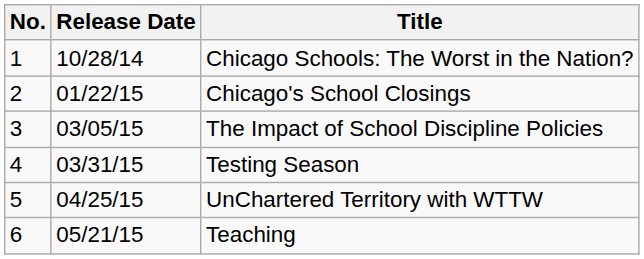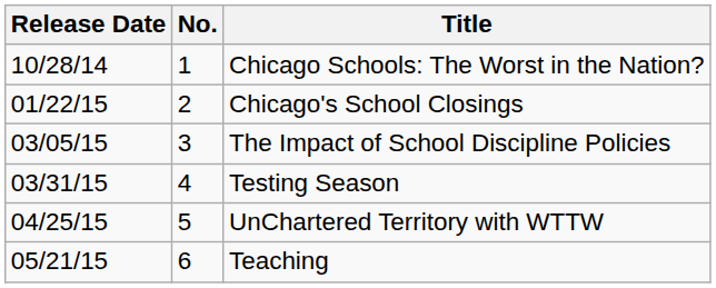columns swapped: No. <-> Release Date
